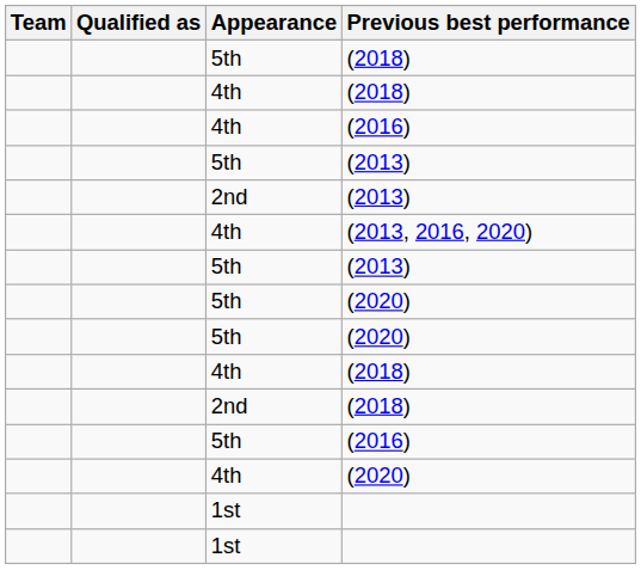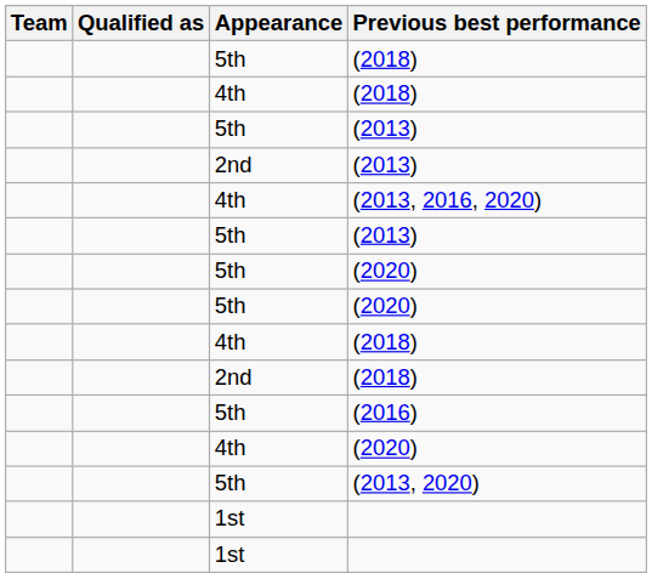- row: 4th | (2016)
+ row: 5th | (2013, 2020)
